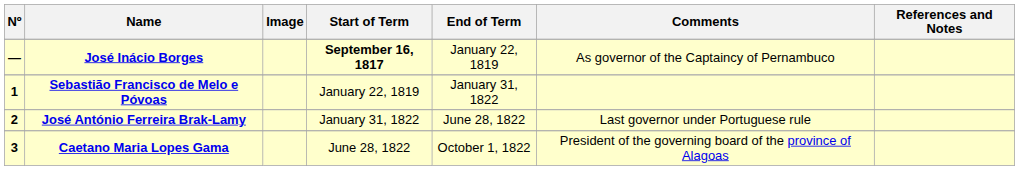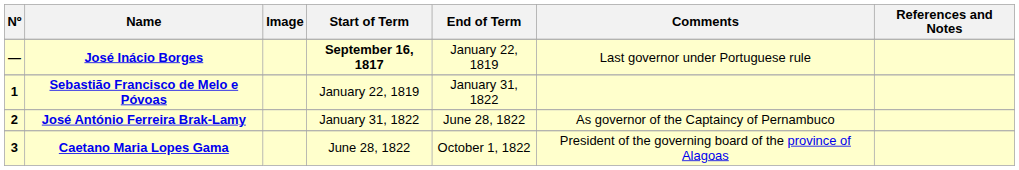José Inácio Borges | Comments: As governor of the Captaincy of Pernambuco -> Last governor under Portuguese rule
José António Ferreira Brak-Lamy | Comments: Last governor under Portuguese rule -> As governor of the Captaincy of Pernambuco
